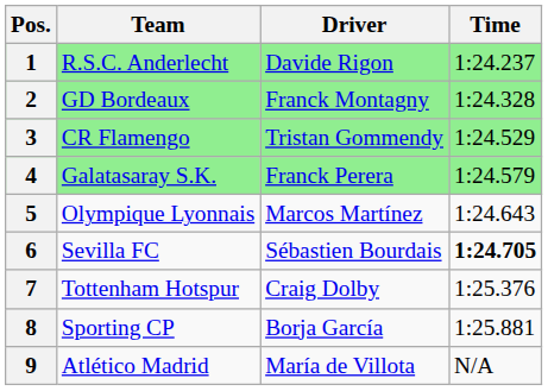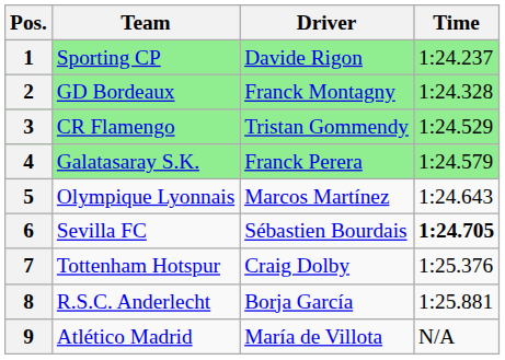1 | Team: R.S.C. Anderlecht -> Sporting CP
8 | Team: Sporting CP -> R.S.C. Anderlecht
